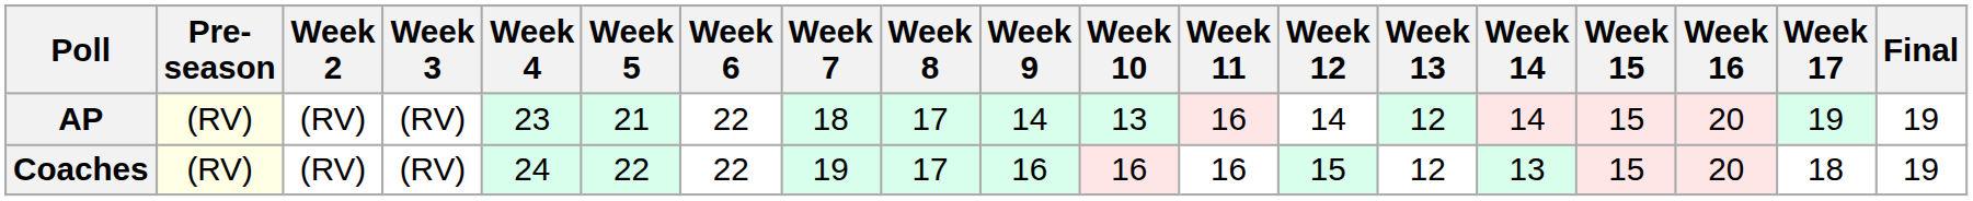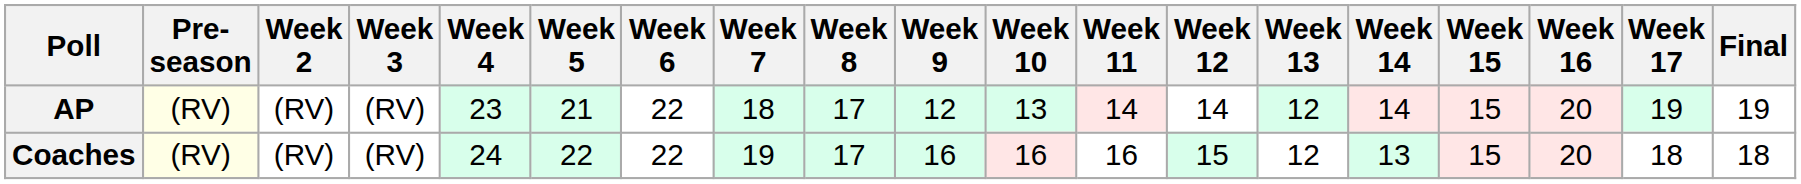AP | Week 9: 14 -> 12
AP | Week 11: 16 -> 14
Coaches | Final: 19 -> 18
